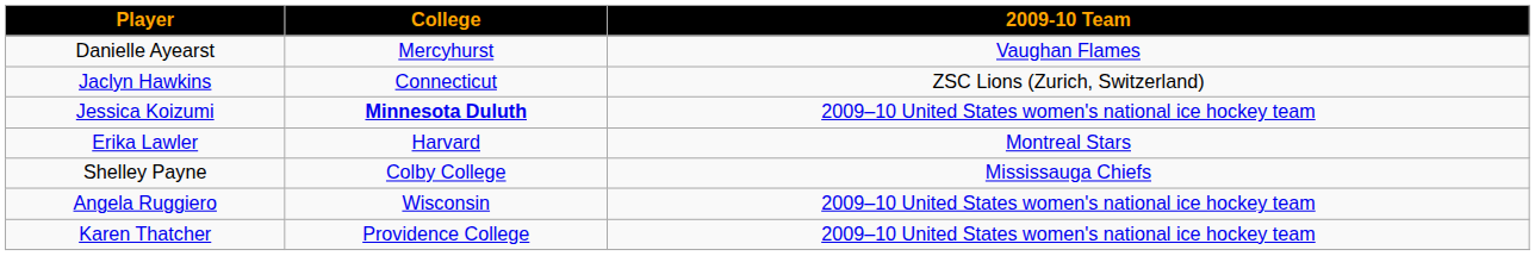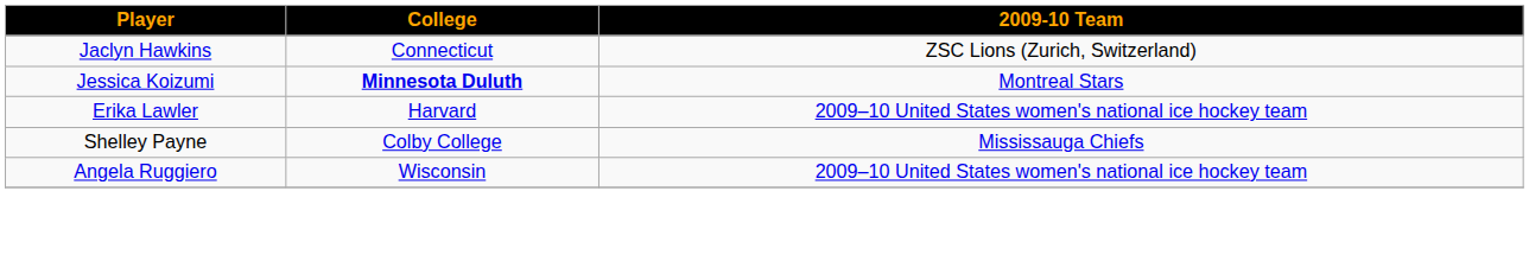- row: Danielle Ayearst | Mercyhurst | Vaughan Flames
Jessica Koizumi | 2009-10 Team: 2009–10 United States women's national ice hockey team -> Montreal Stars
Erika Lawler | 2009-10 Team: Montreal Stars -> 2009–10 United States women's national ice hockey team
- row: Karen Thatcher | Providence College | 2009–10 United States women's national ice hockey team
